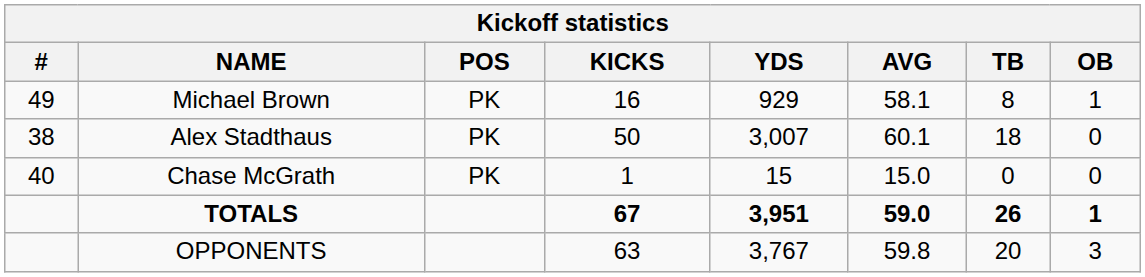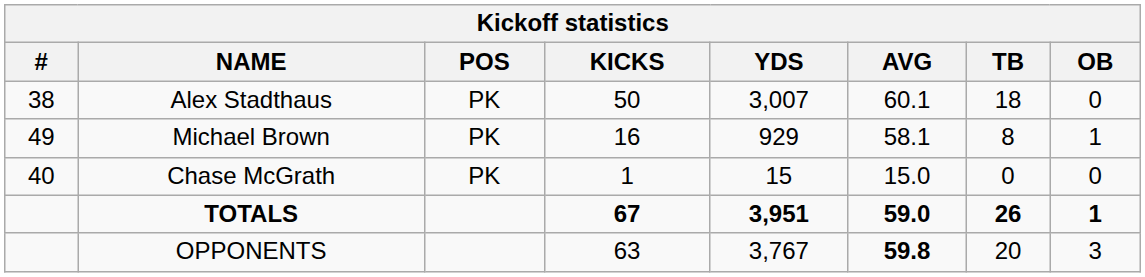rows swapped: Alex Stadthaus <-> Michael Brown
OPPONENTS | AVG: normal -> bold
